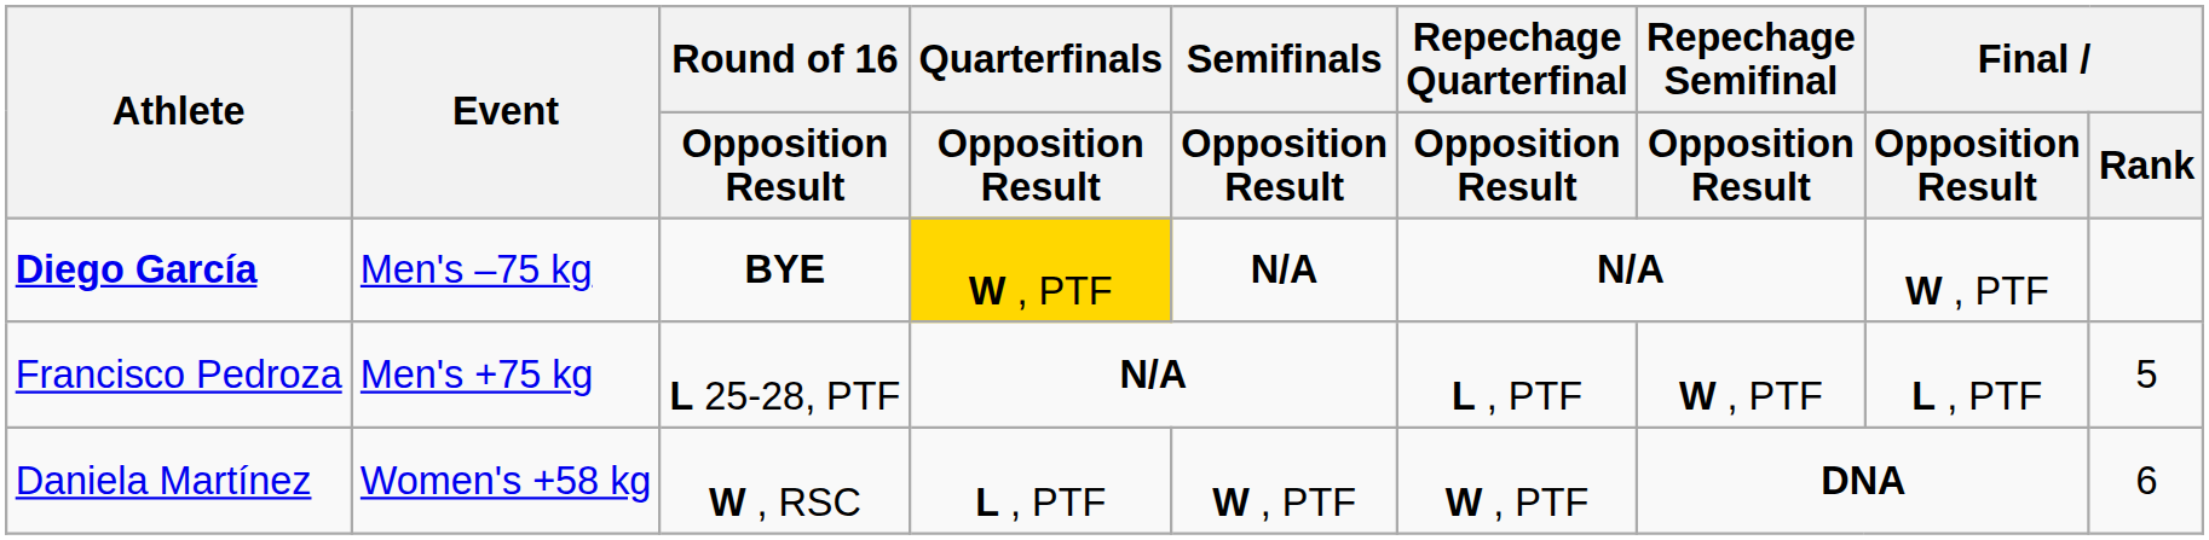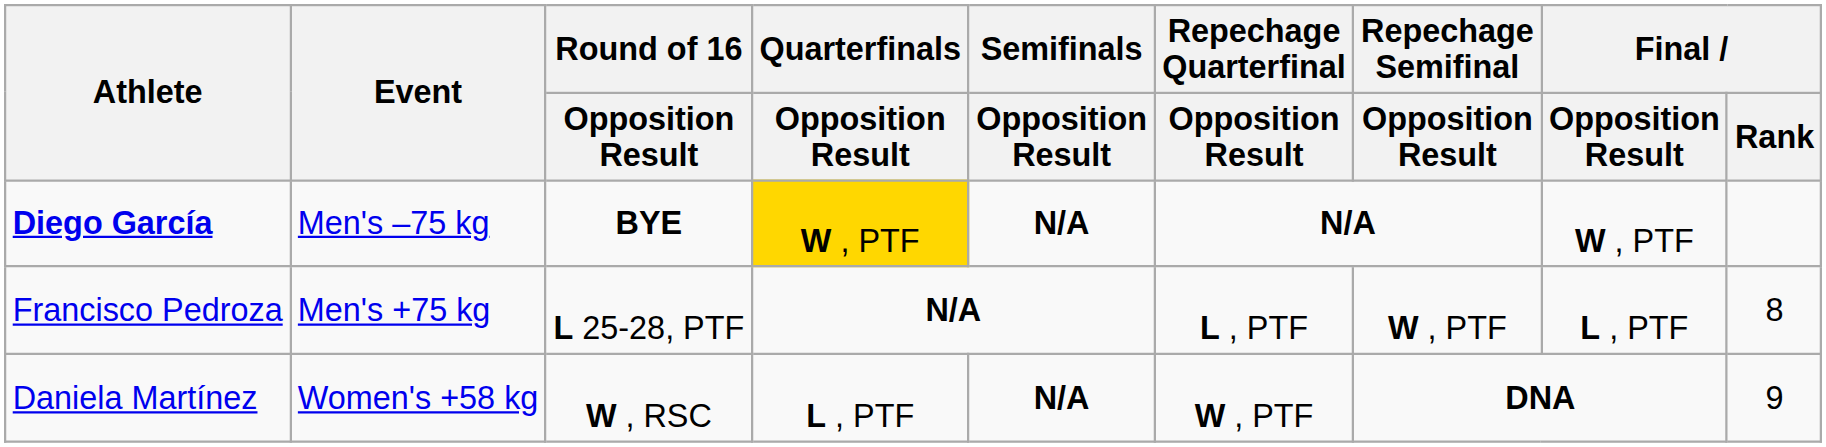Francisco Pedroza | Final / Rank: 5 -> 8
Daniela Martínez | Semifinals / Opposition Result: W , PTF -> N/A
Daniela Martínez | Final / Rank: 6 -> 9
